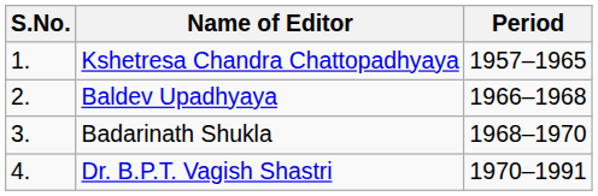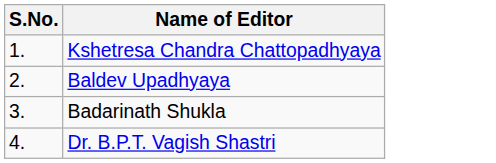- column: Period | 1957–1965 | 1966–1968 | 1968–1970 | 1970–1991
